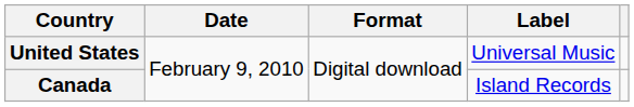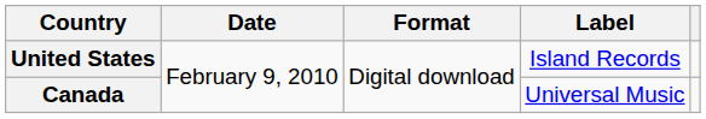United States | Label: Universal Music -> Island Records
Canada | Label: Island Records -> Universal Music
